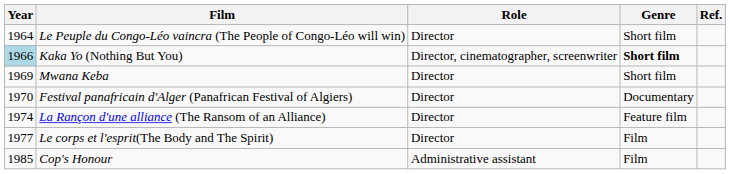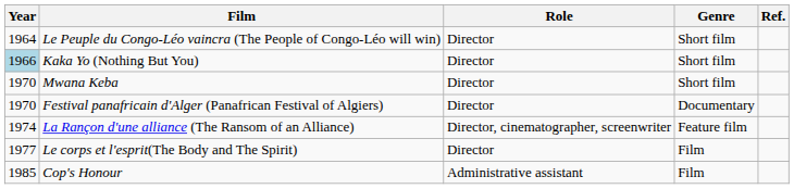Kaka Yo (Nothing But You) | Role: Director, cinematographer, screenwriter -> Director
Kaka Yo (Nothing But You) | Genre: bold -> normal
Mwana Keba | Year: 1969 -> 1970
La Rançon d'une alliance (The Ransom of an Alliance) | Role: Director -> Director, cinematographer, screenwriter
